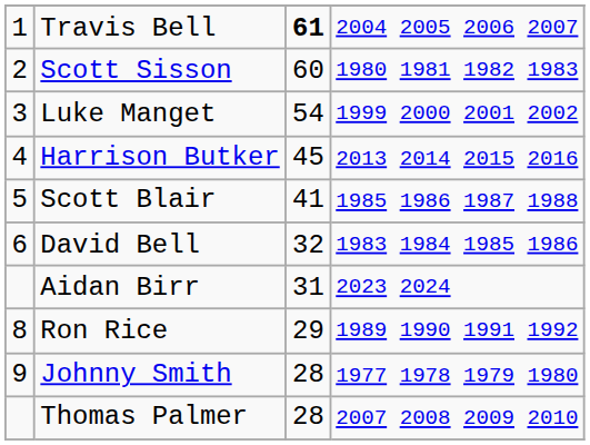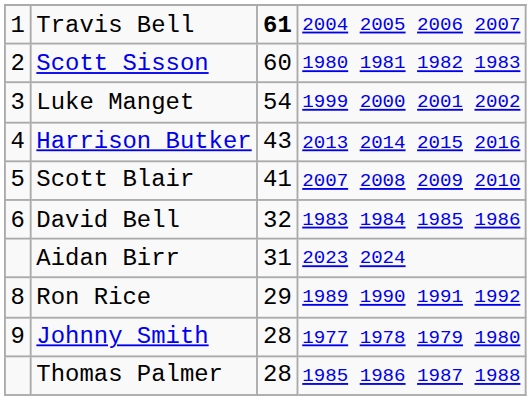Harrison Butker | column 3: 45 -> 43
Scott Blair | column 4: 1985 1986 1987 1988 -> 2007 2008 2009 2010
Thomas Palmer | column 4: 2007 2008 2009 2010 -> 1985 1986 1987 1988
